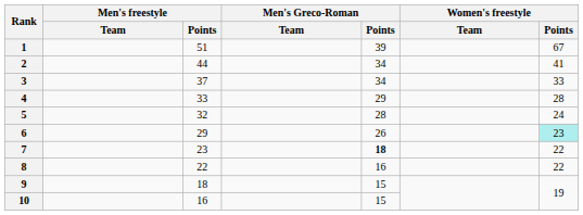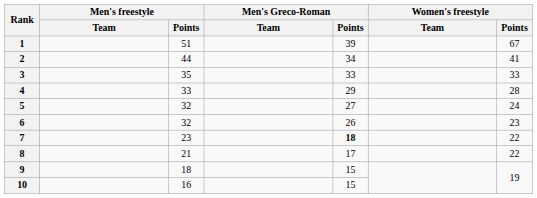3 | Men's freestyle / Points: 37 -> 35
3 | Men's Greco-Roman / Points: 34 -> 33
5 | Men's Greco-Roman / Points: 28 -> 27
6 | Men's freestyle / Points: 29 -> 32
6 | Women's freestyle / Points: paleturquoise background -> no background
8 | Men's freestyle / Points: 22 -> 21
8 | Men's Greco-Roman / Points: 16 -> 17
